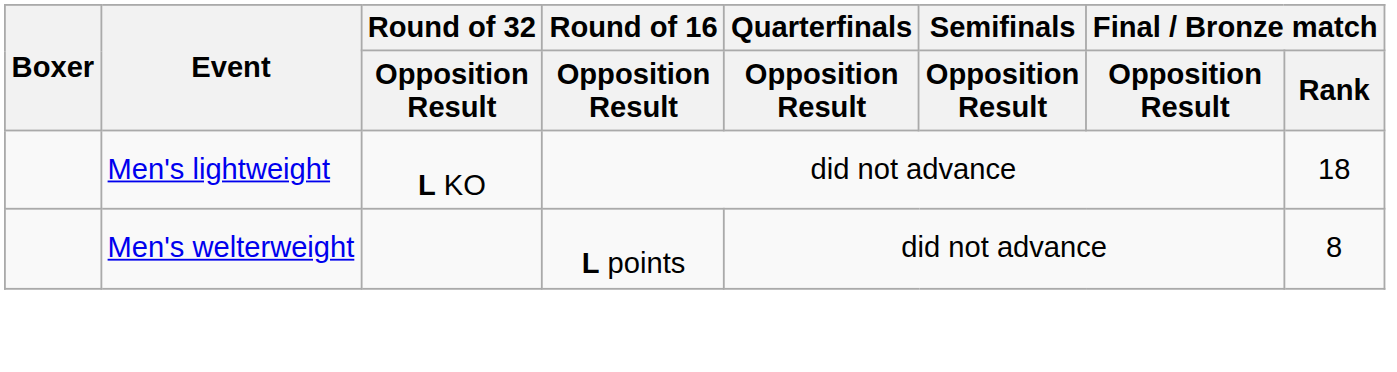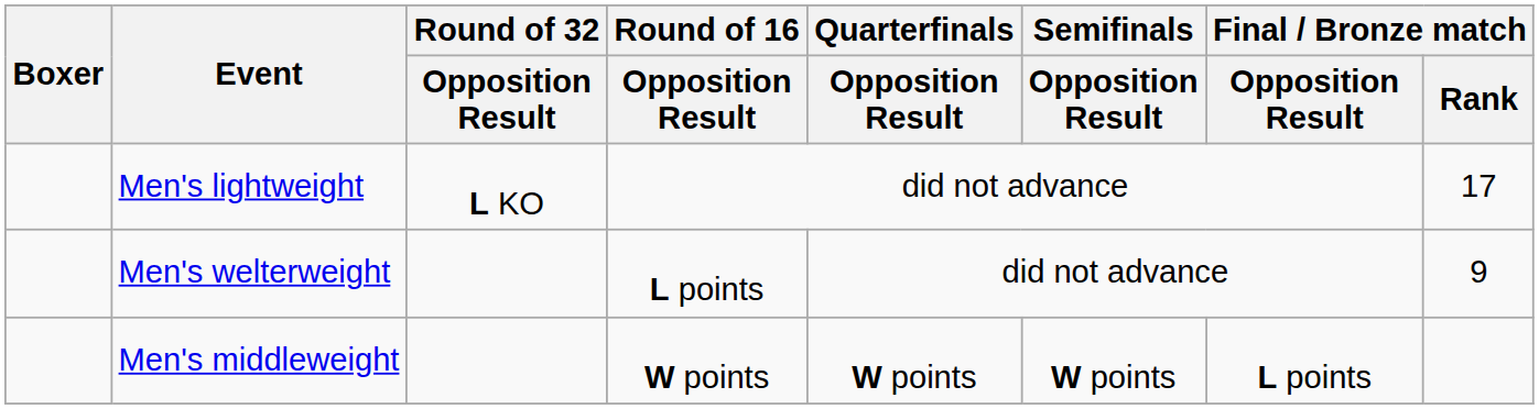Men's lightweight | Final / Bronze match / Rank: 18 -> 17
Men's welterweight | Final / Bronze match / Rank: 8 -> 9
+ row: Men's middleweight | W points | W points | W points | L points
